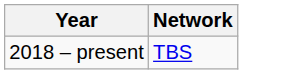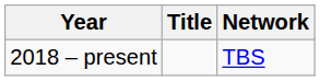+ column: Title
